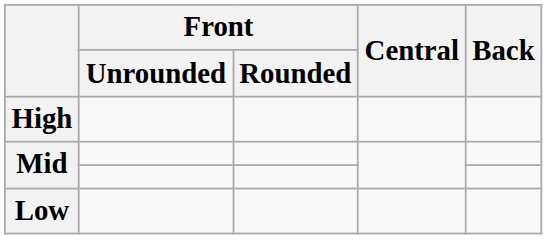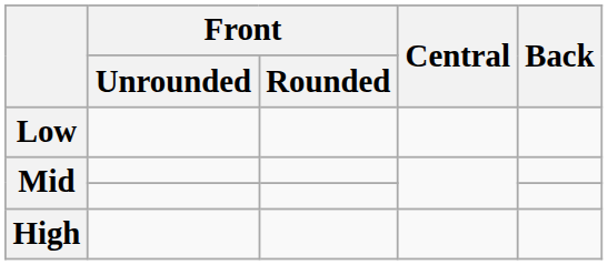rows swapped: High <-> Low
